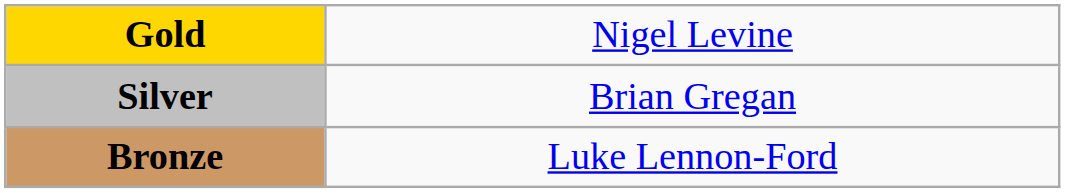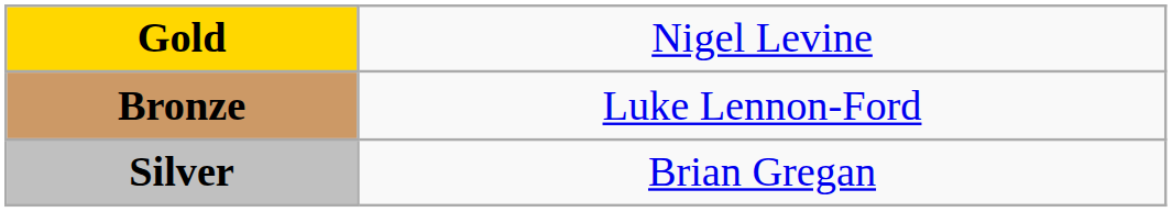rows swapped: Silver <-> Bronze
